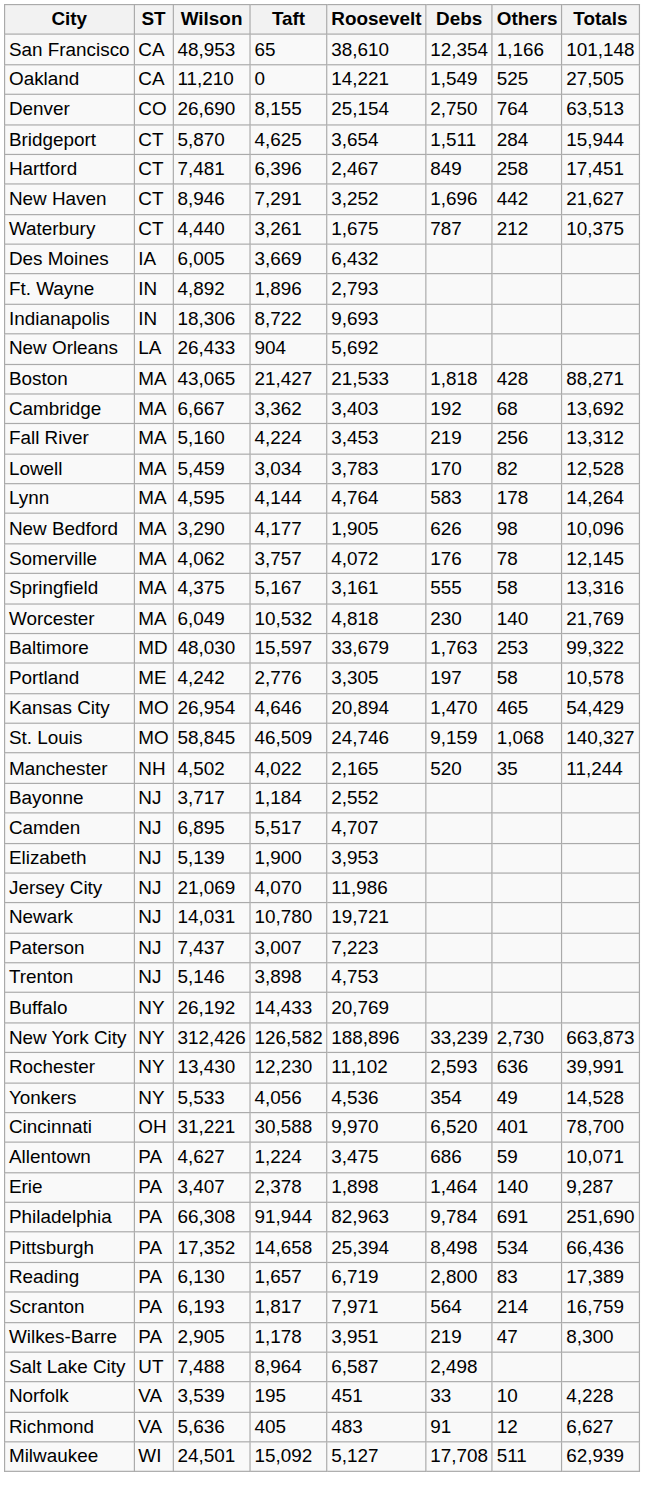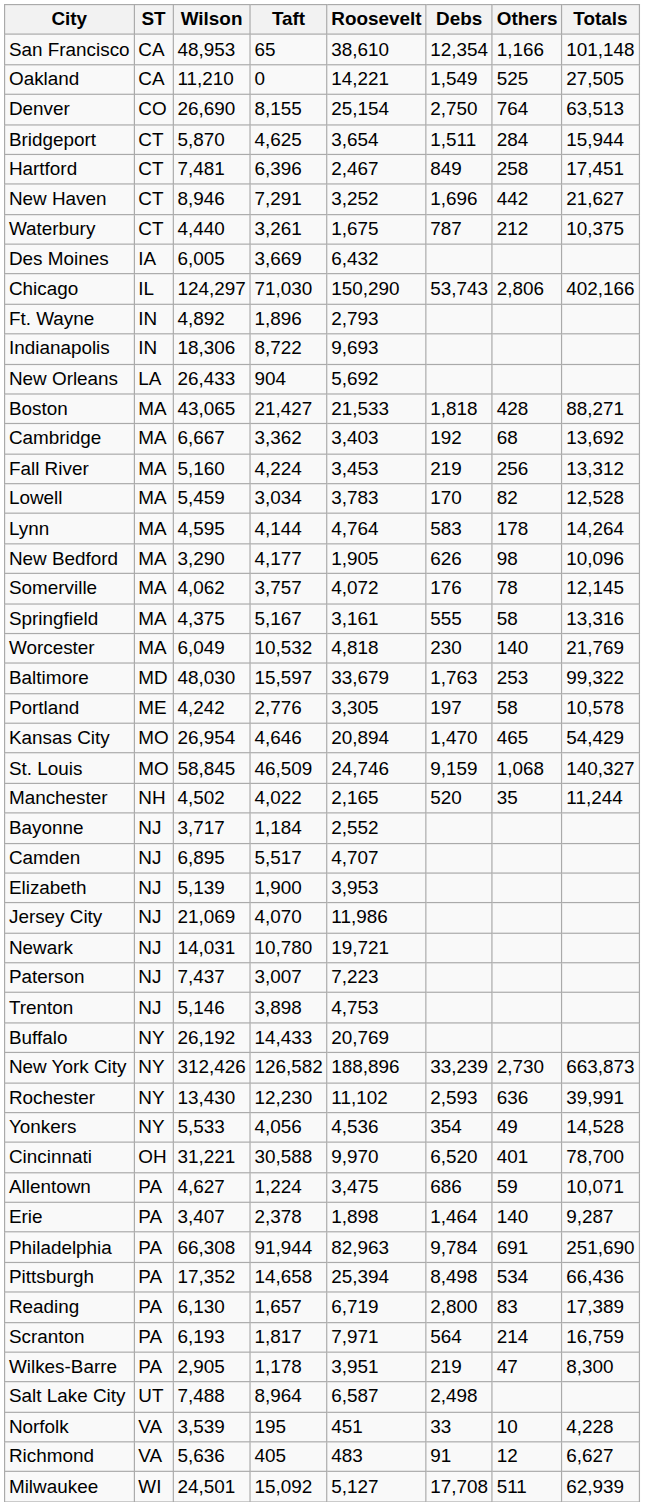+ row: Chicago | IL | 124,297 | 71,030 | 150,290 | 53,743 | 2,806 | 402,166
